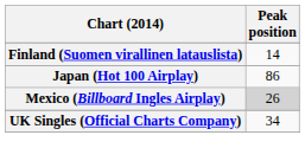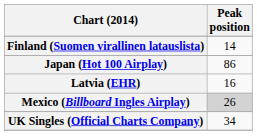+ row: Latvia (EHR) | 16
